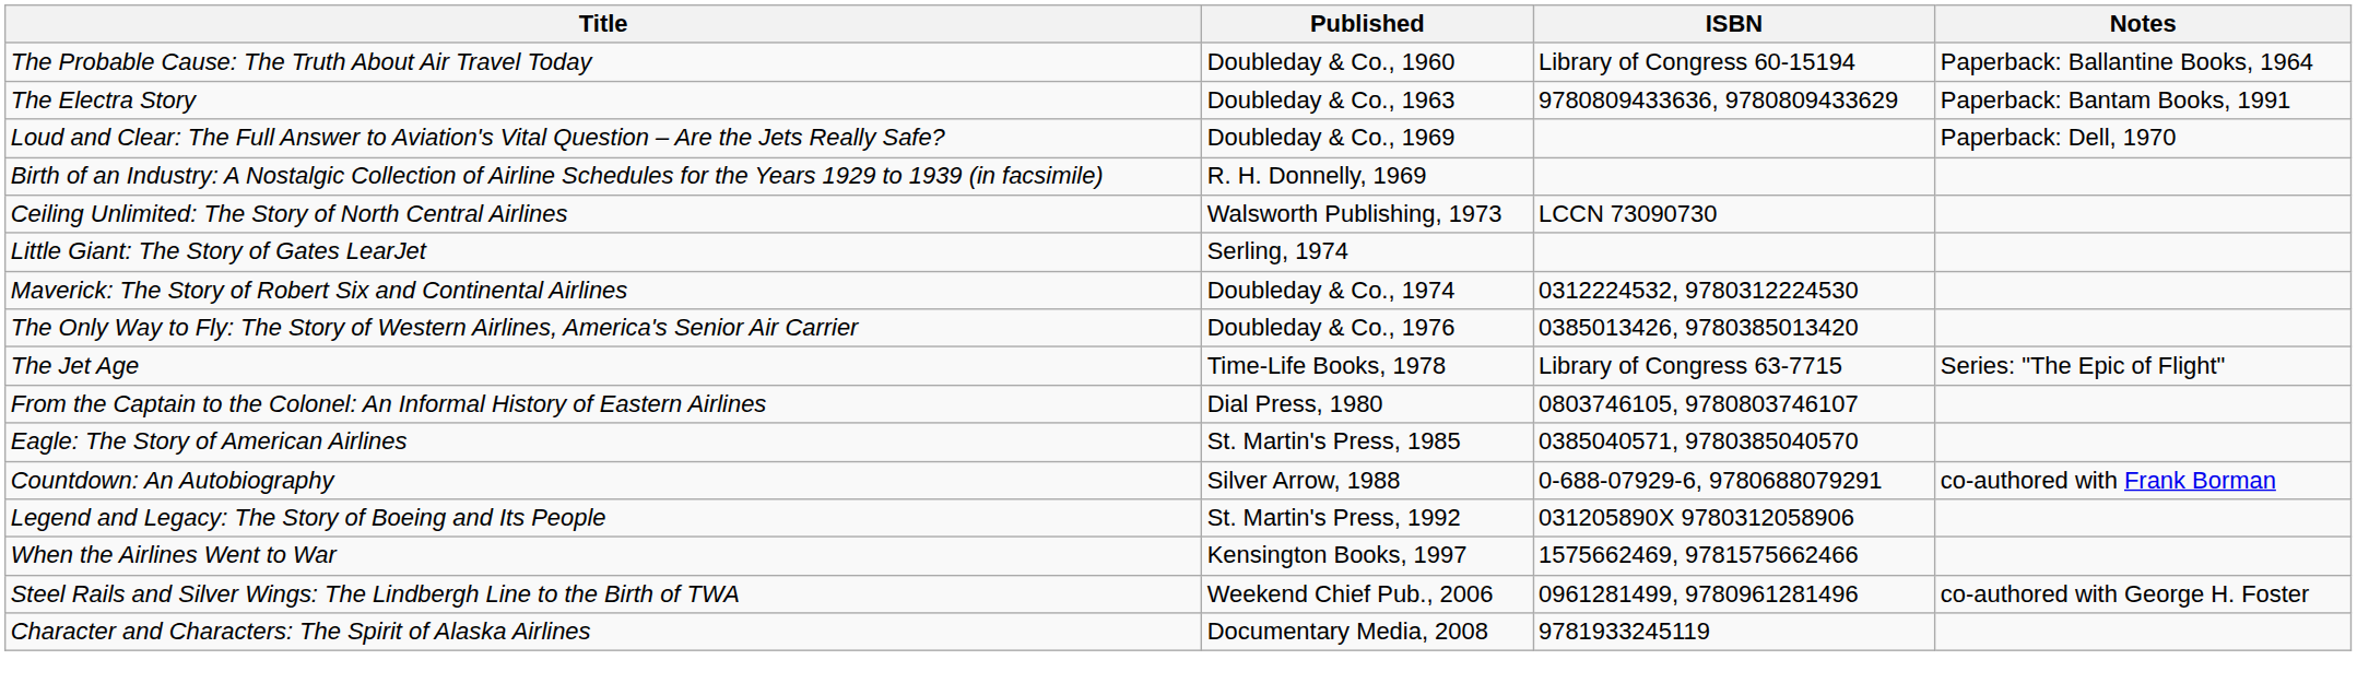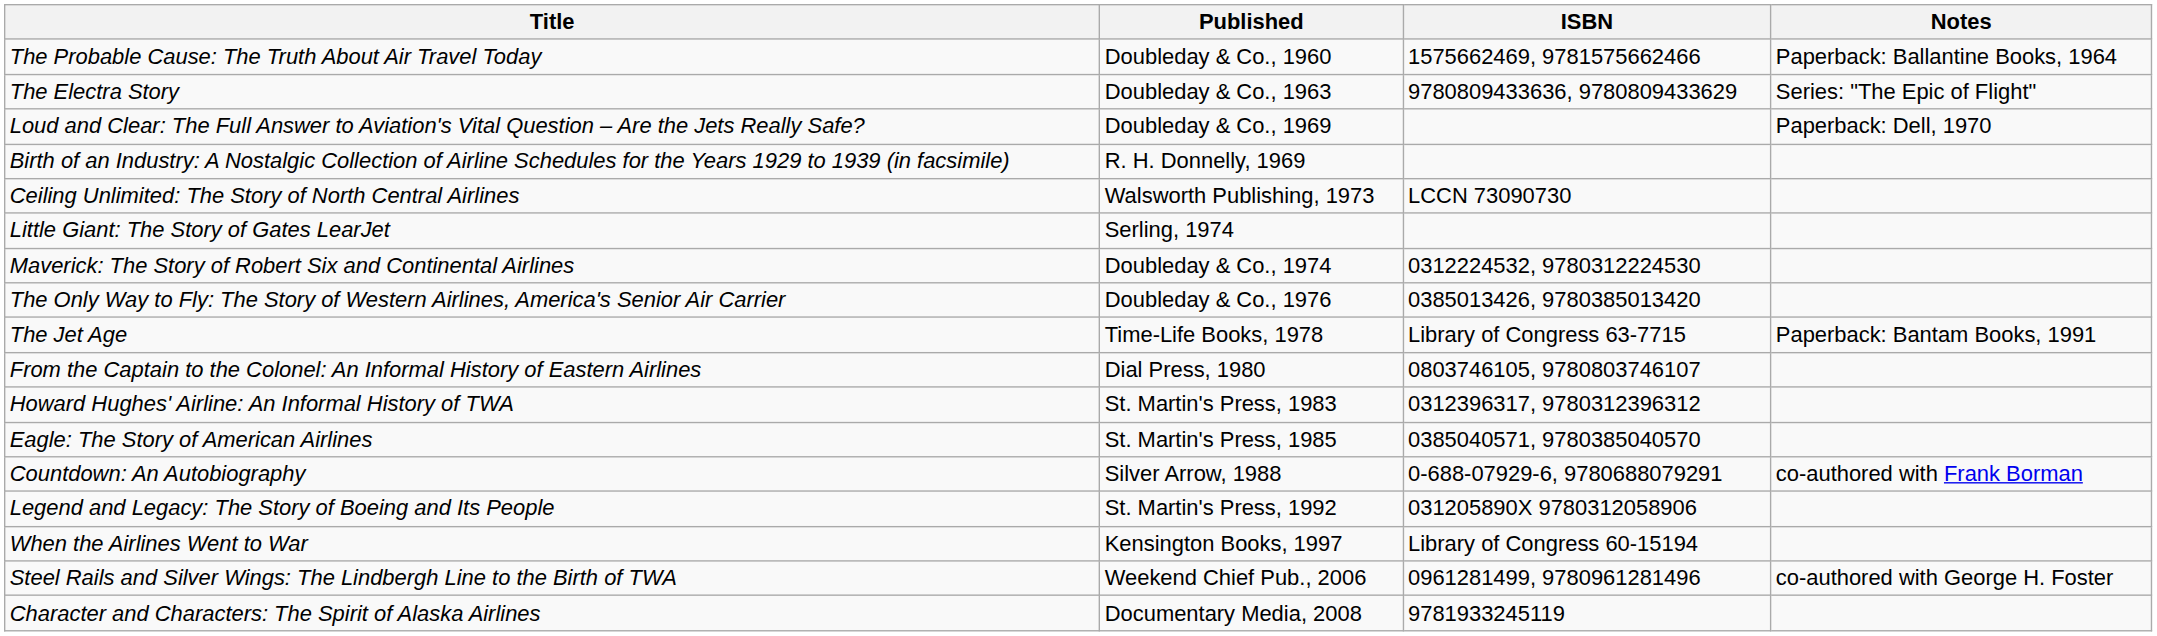The Probable Cause: The Truth About Air Travel Today | ISBN: Library of Congress 60-15194 -> 1575662469, 9781575662466
The Electra Story | Notes: Paperback: Bantam Books, 1991 -> Series: "The Epic of Flight"
The Jet Age | Notes: Series: "The Epic of Flight" -> Paperback: Bantam Books, 1991
+ row: Howard Hughes' Airline: An Informal History of TWA | St. Martin's Press, 1983 | 0312396317, 9780312396312
When the Airlines Went to War | ISBN: 1575662469, 9781575662466 -> Library of Congress 60-15194
